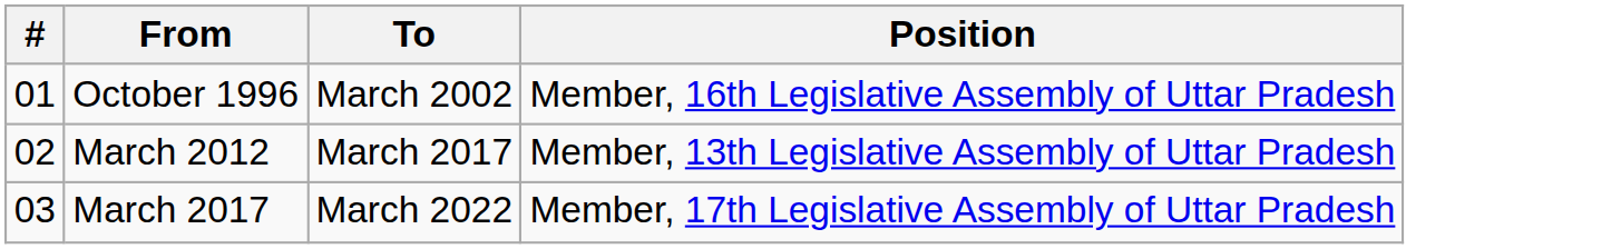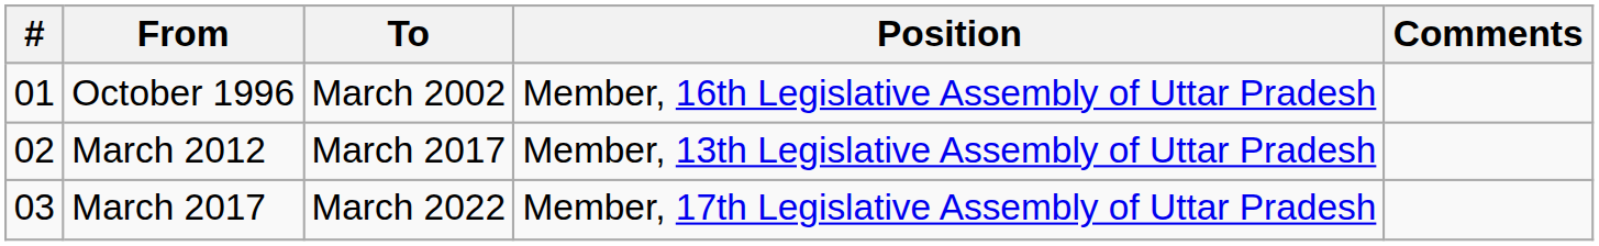+ column: Comments
